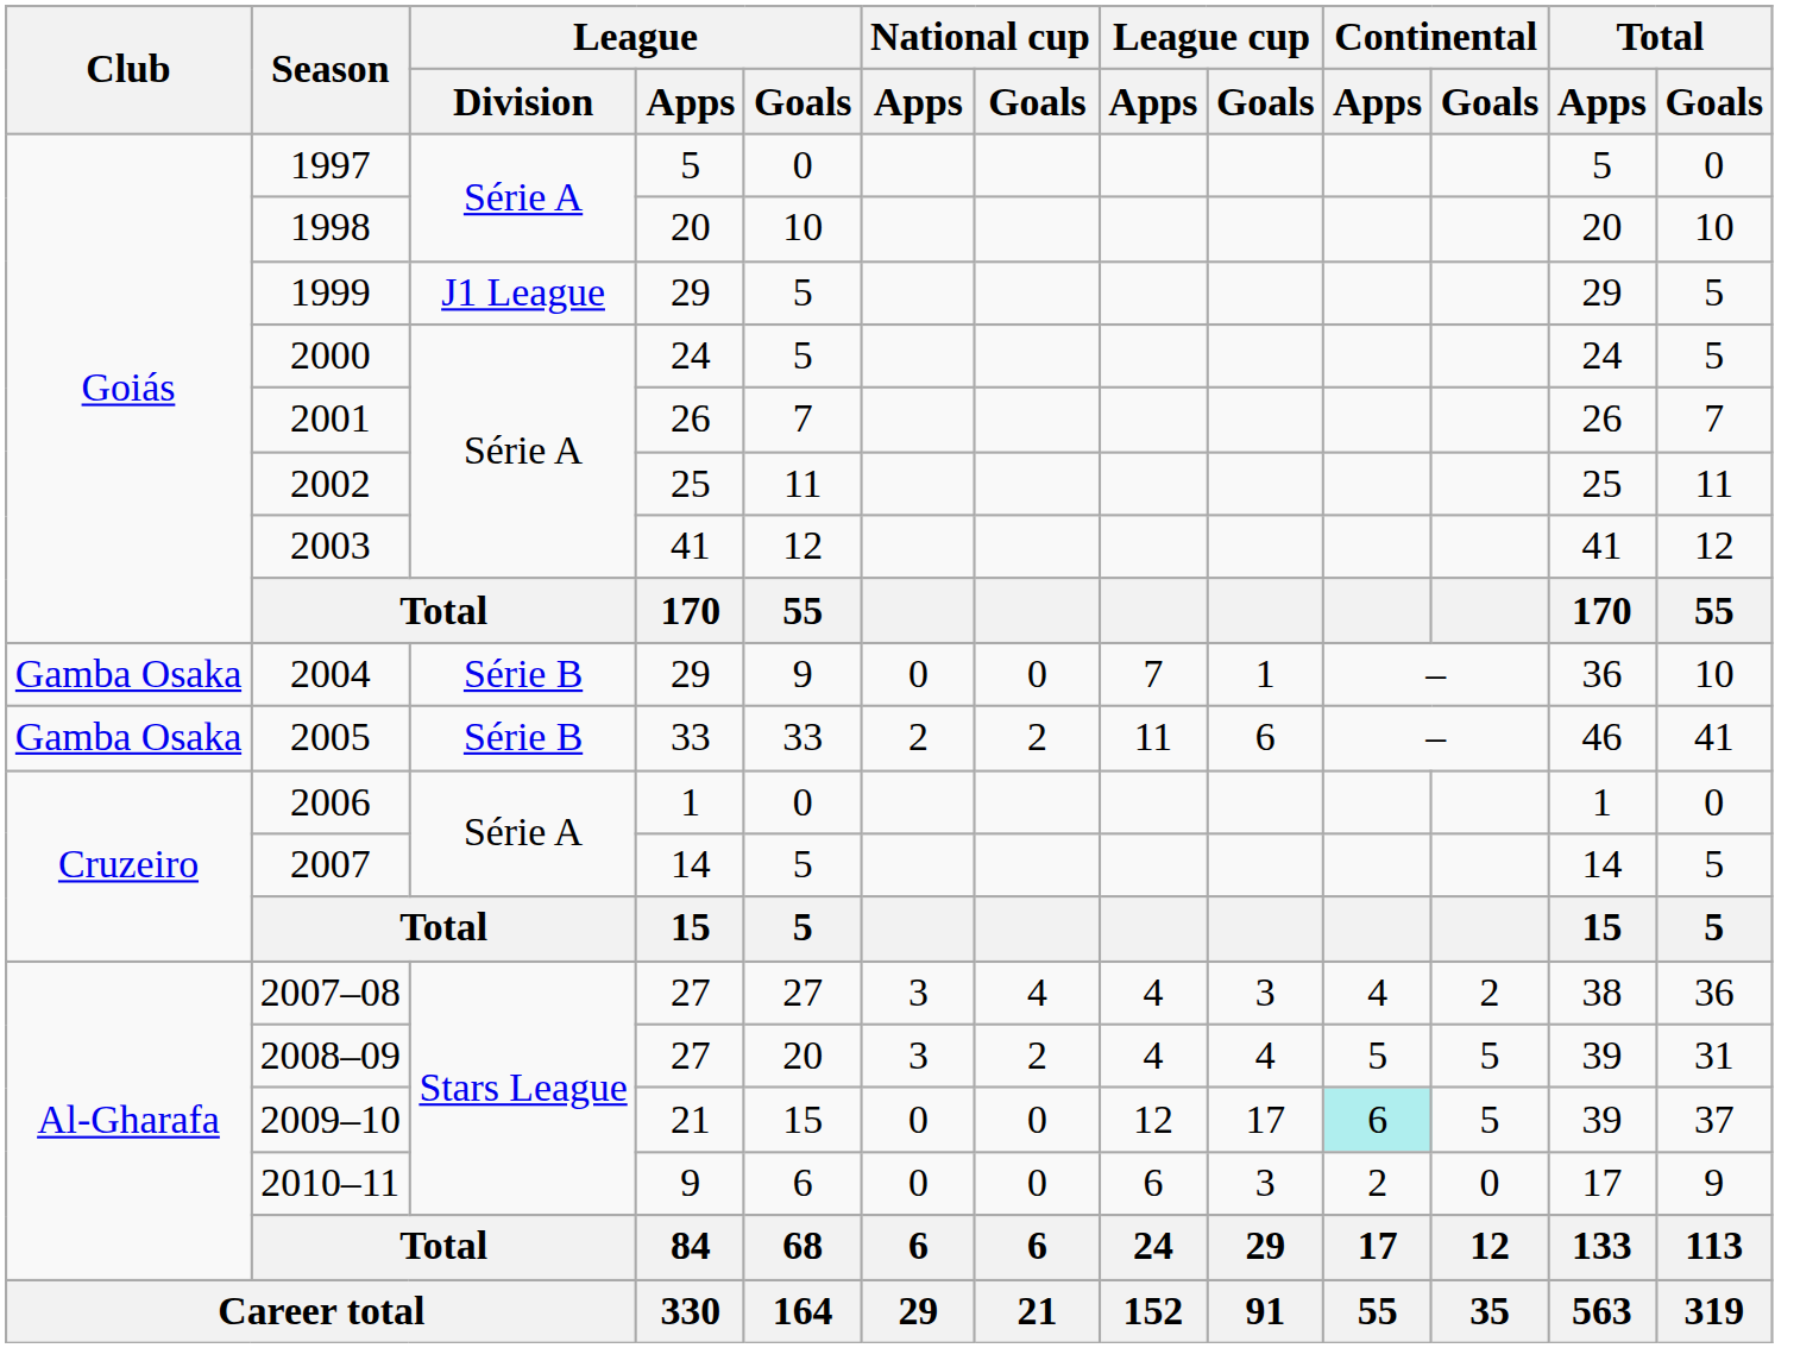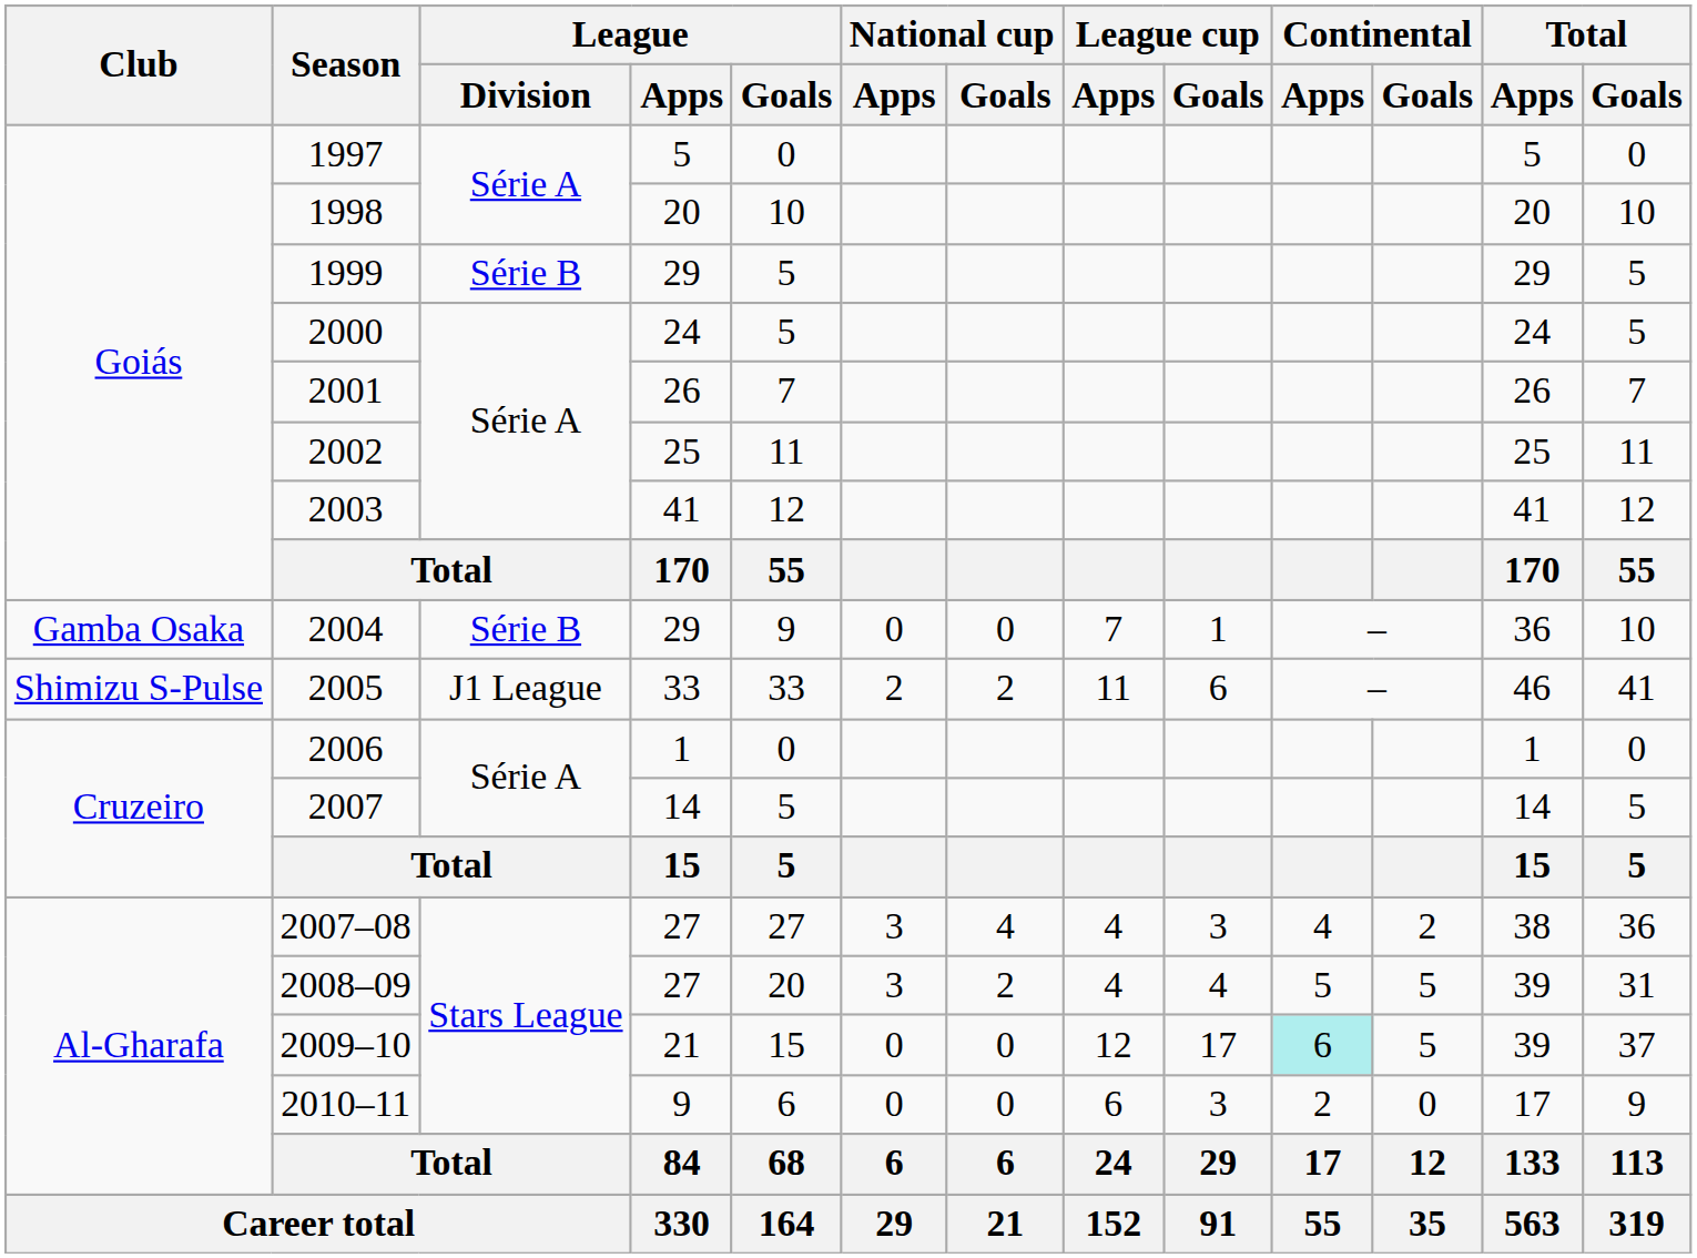1999 | League / Division: J1 League -> Série B
2005 | Club: Gamba Osaka -> Shimizu S-Pulse
2005 | League / Division: Série B -> J1 League
